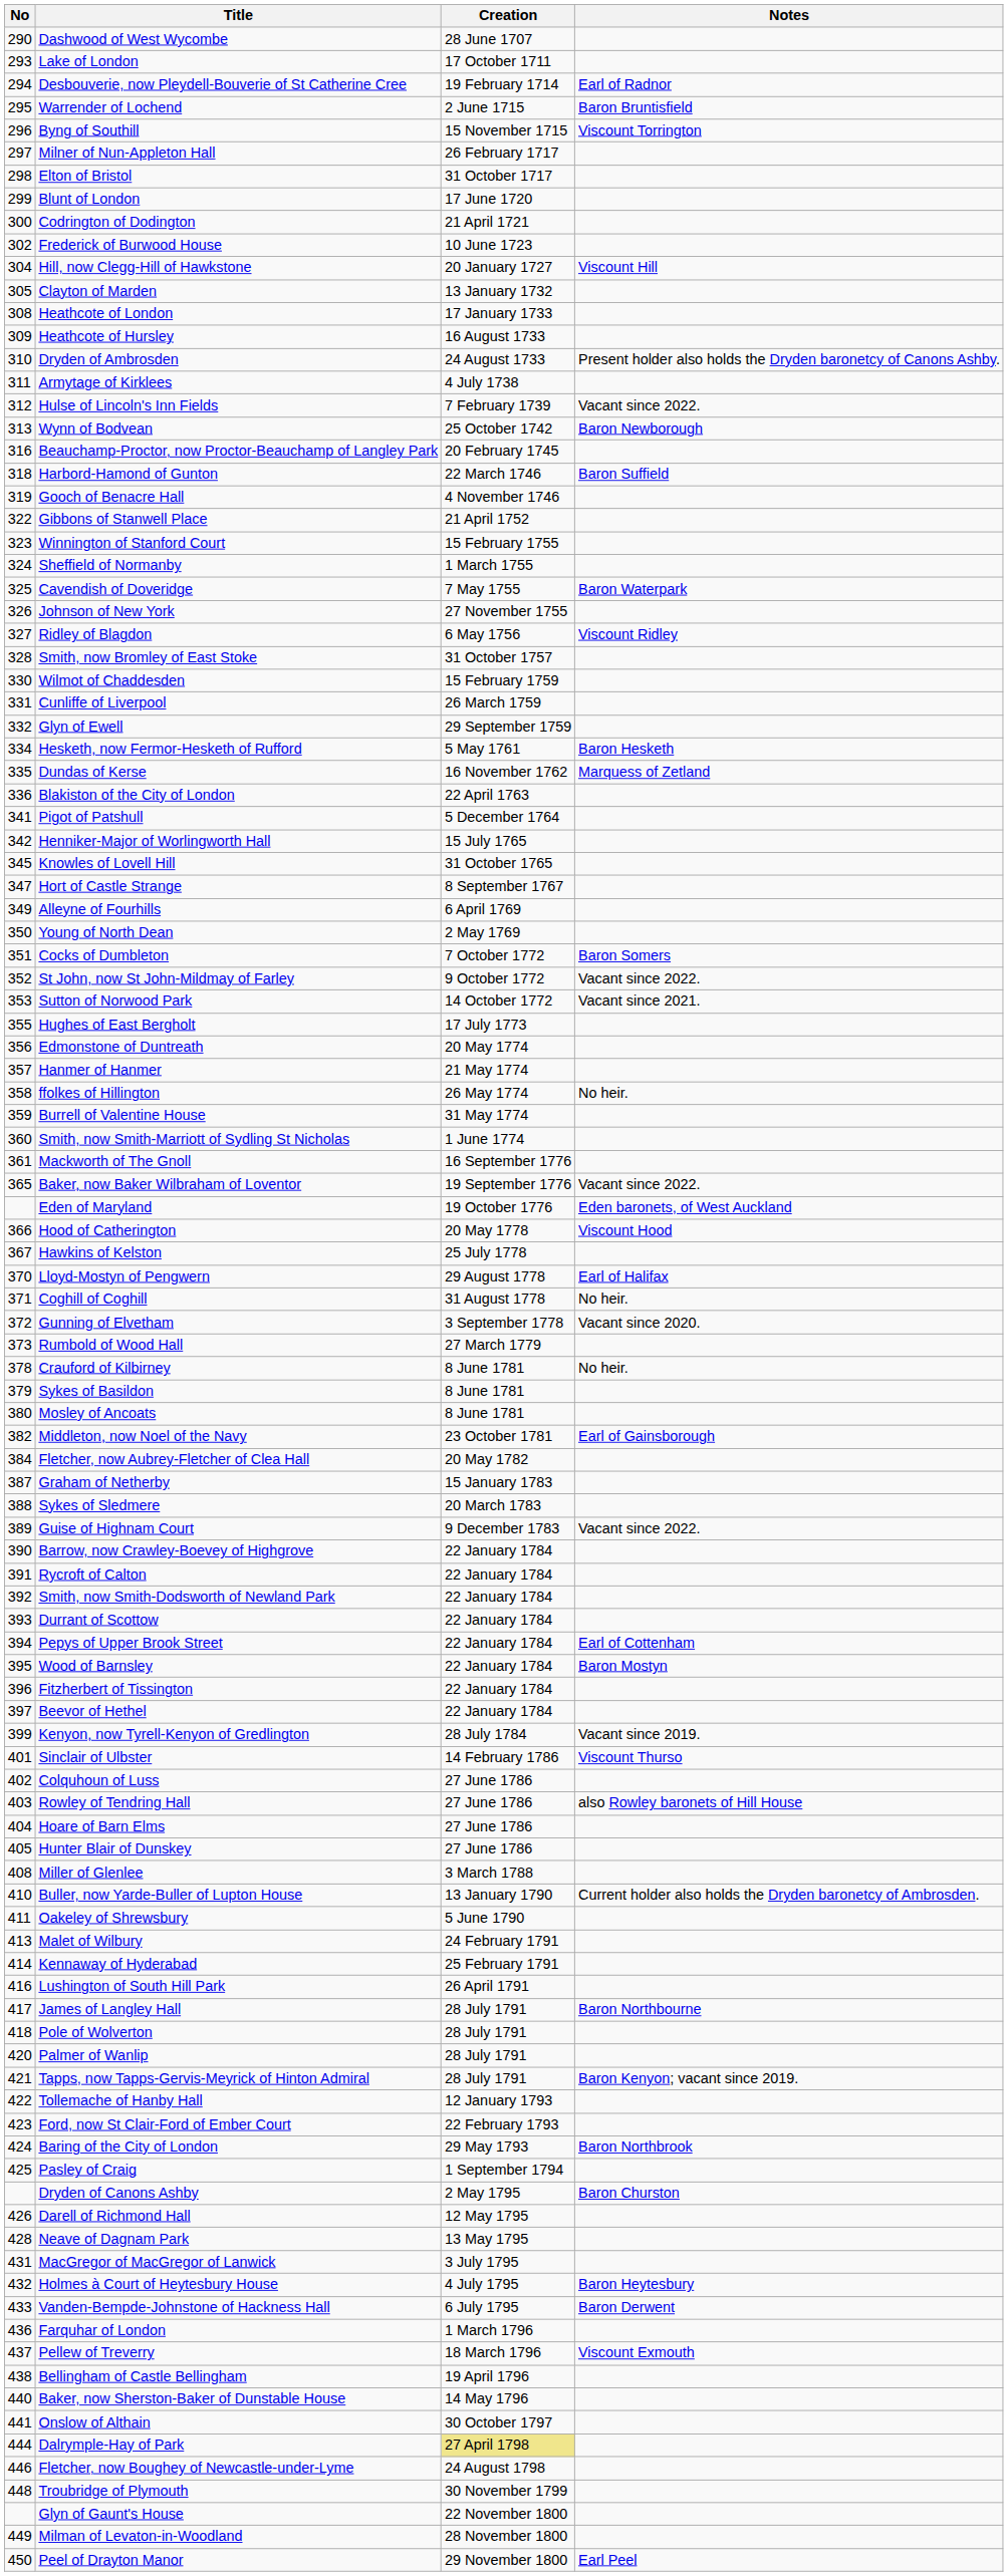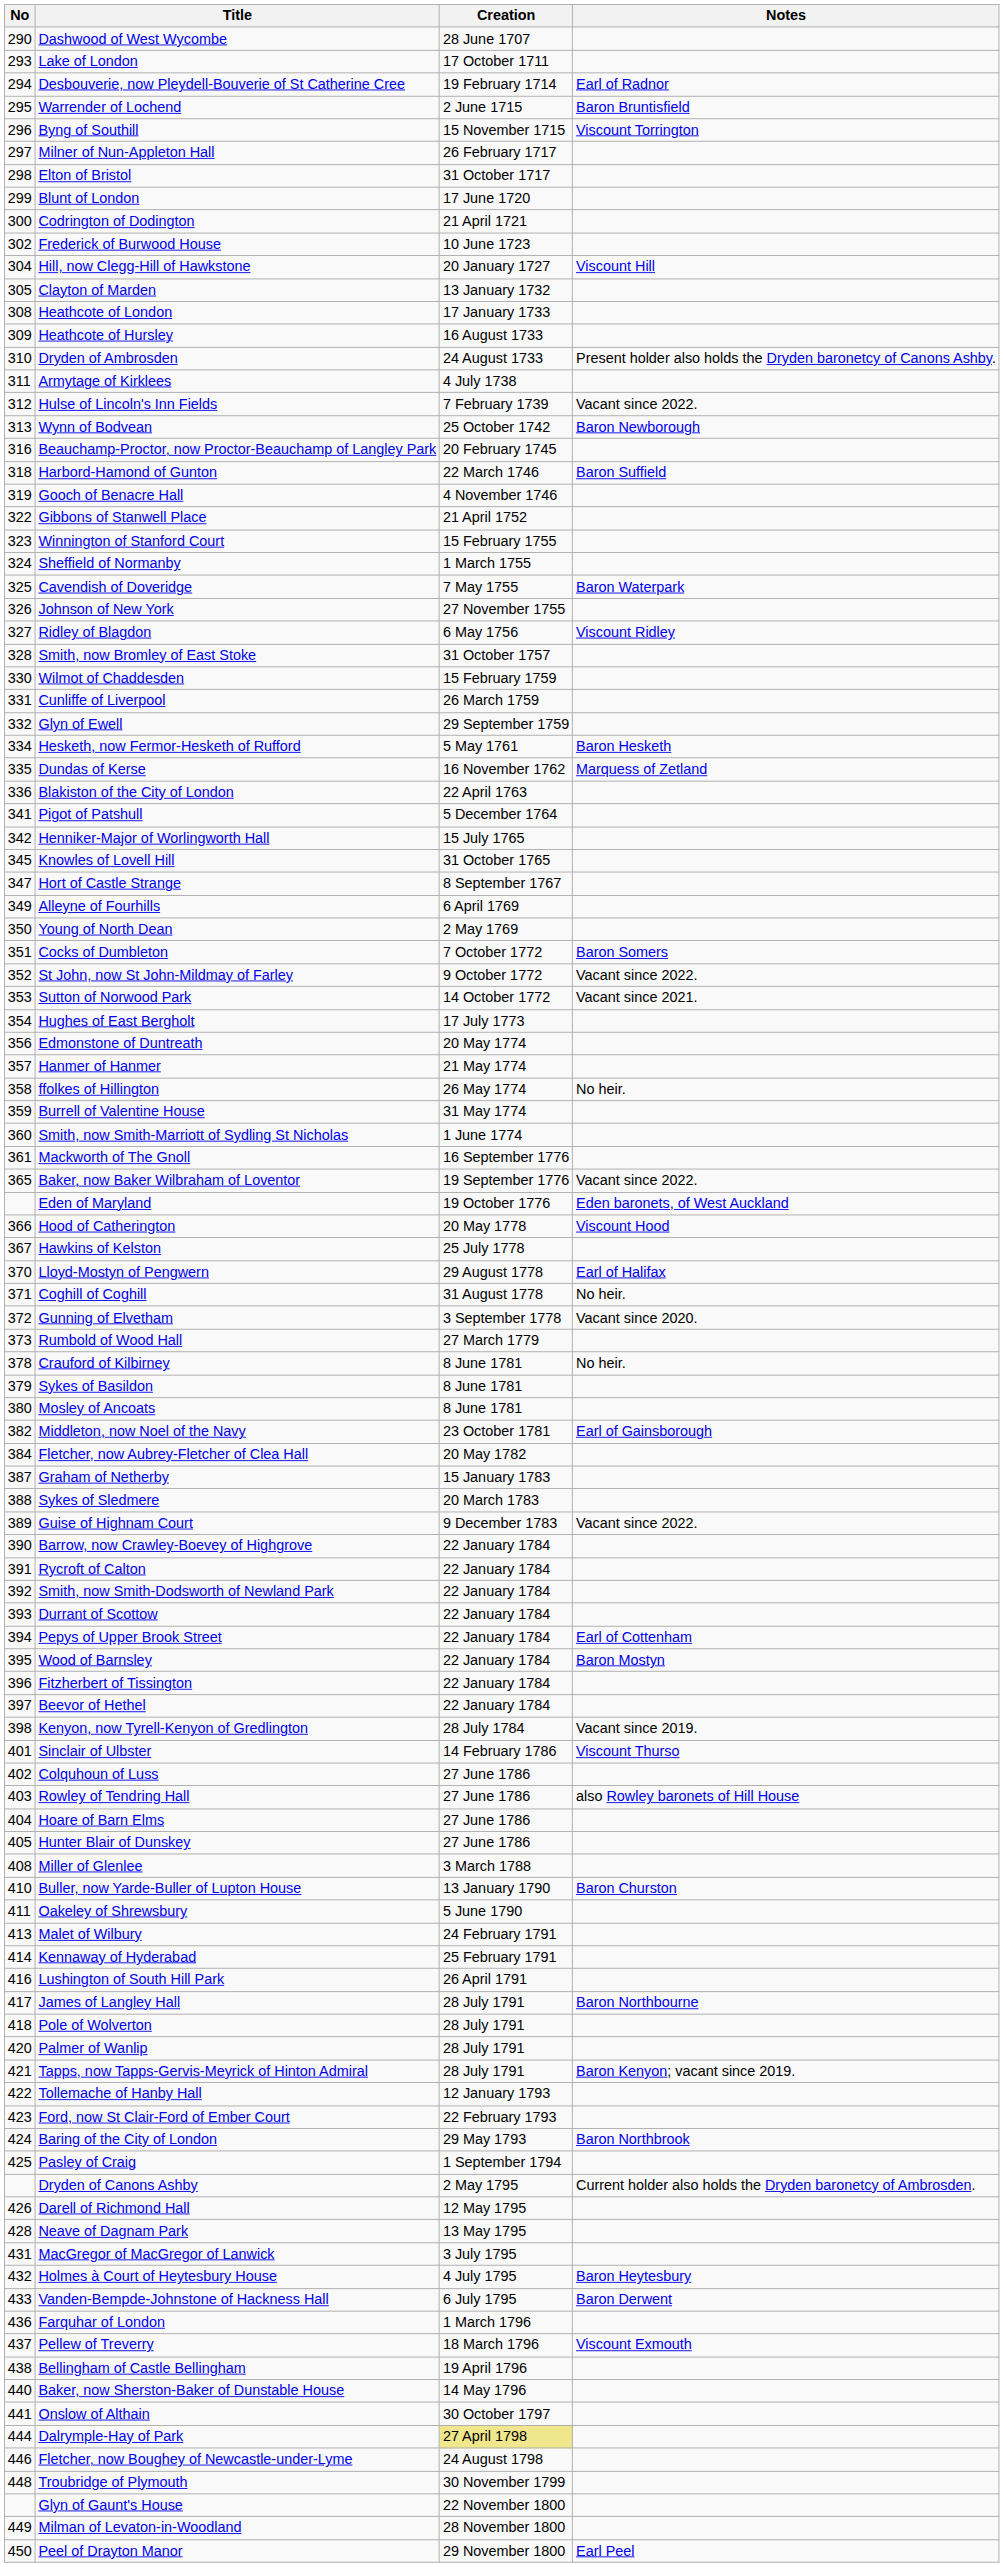Hughes of East Bergholt | No: 355 -> 354
Kenyon, now Tyrell-Kenyon of Gredlington | No: 399 -> 398
Buller, now Yarde-Buller of Lupton House | Notes: Current holder also holds the Dryden baronetcy of Ambrosden. -> Baron Churston
Dryden of Canons Ashby | Notes: Baron Churston -> Current holder also holds the Dryden baronetcy of Ambrosden.
